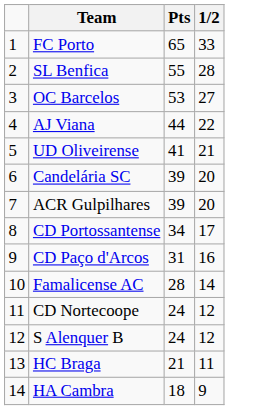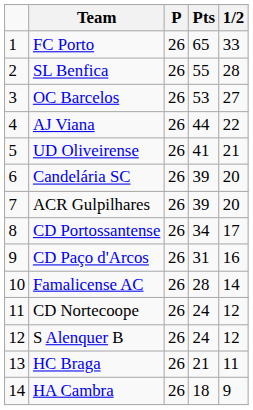+ column: P | 26 | 26 | 26 | 26 | 26 | 26 | 26 | 26 | 26 | 26 | 26 | 26 | 26 | 26
